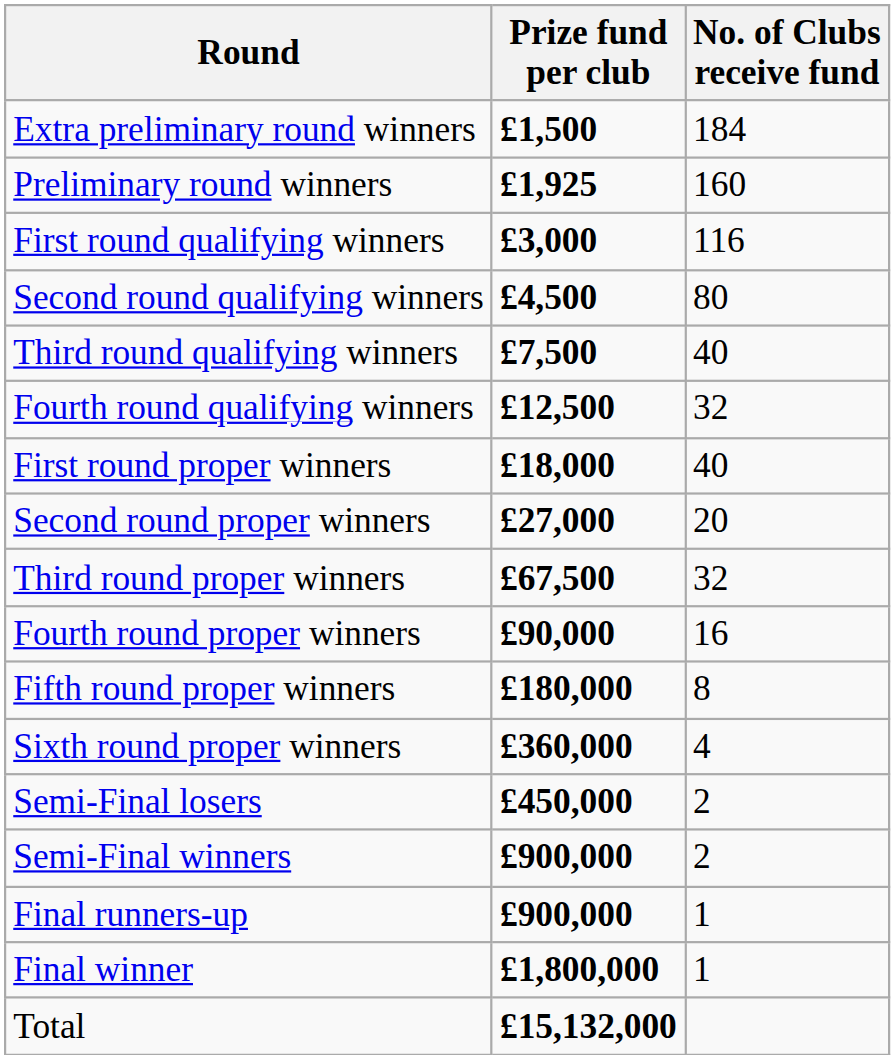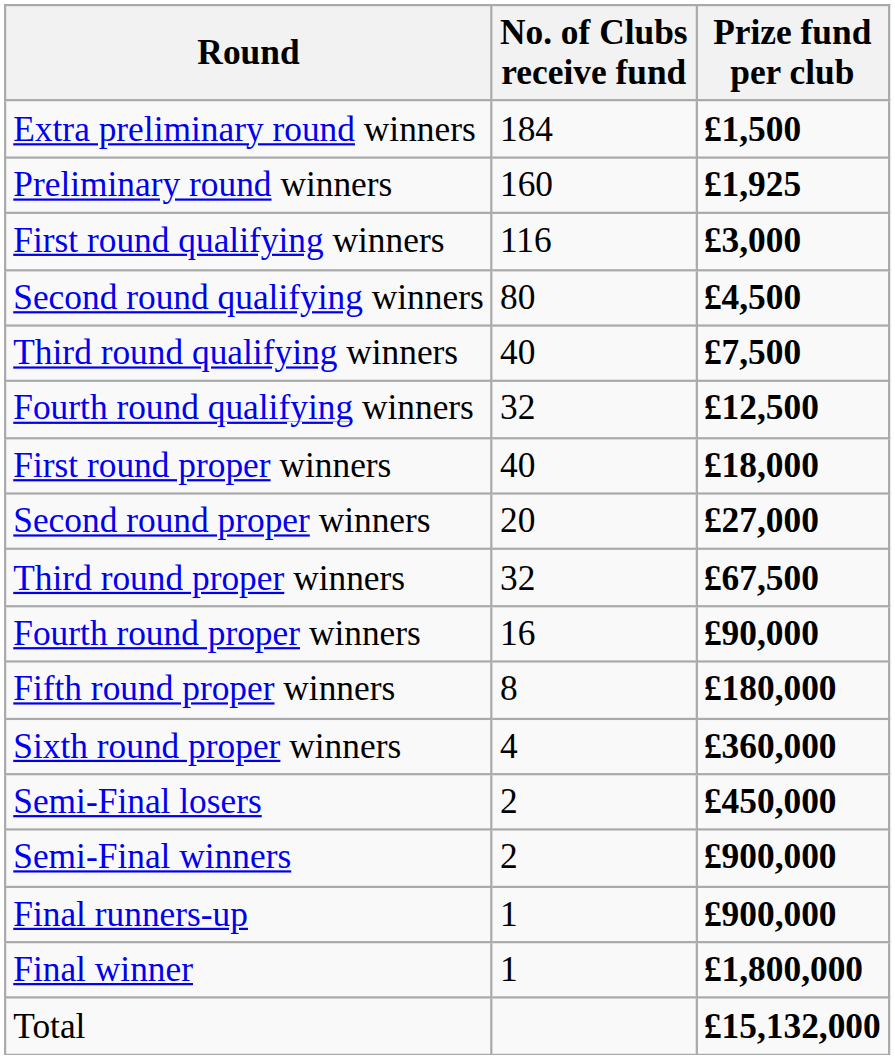columns swapped: No. of Clubs receive fund <-> Prize fund per club
